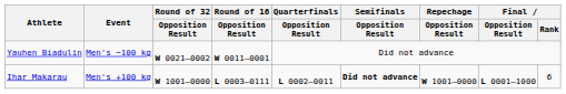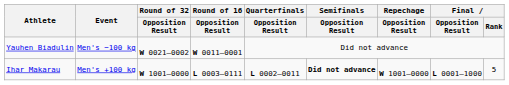Ihar Makarau | Final / Rank: 6 -> 5
